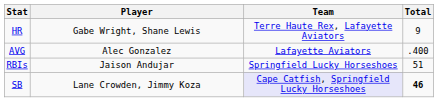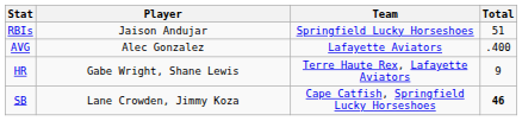rows swapped: HR <-> RBIs
SB | Team: lavender background -> no background
